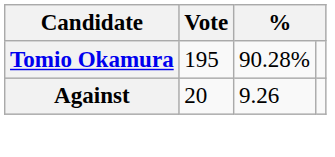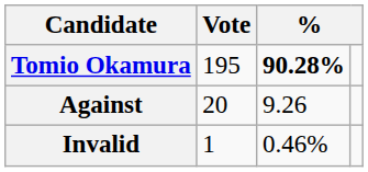Tomio Okamura | column 3: normal -> bold
+ row: Invalid | 1 | 0.46%
